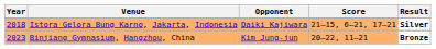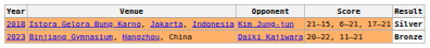Istora Gelora Bung Karno, Jakarta, Indonesia | Opponent: Daiki Kajiwara -> Kim Jung-jun
Binjiang Gymnasium, Hangzhou, China | Opponent: Kim Jung-jun -> Daiki Kajiwara
